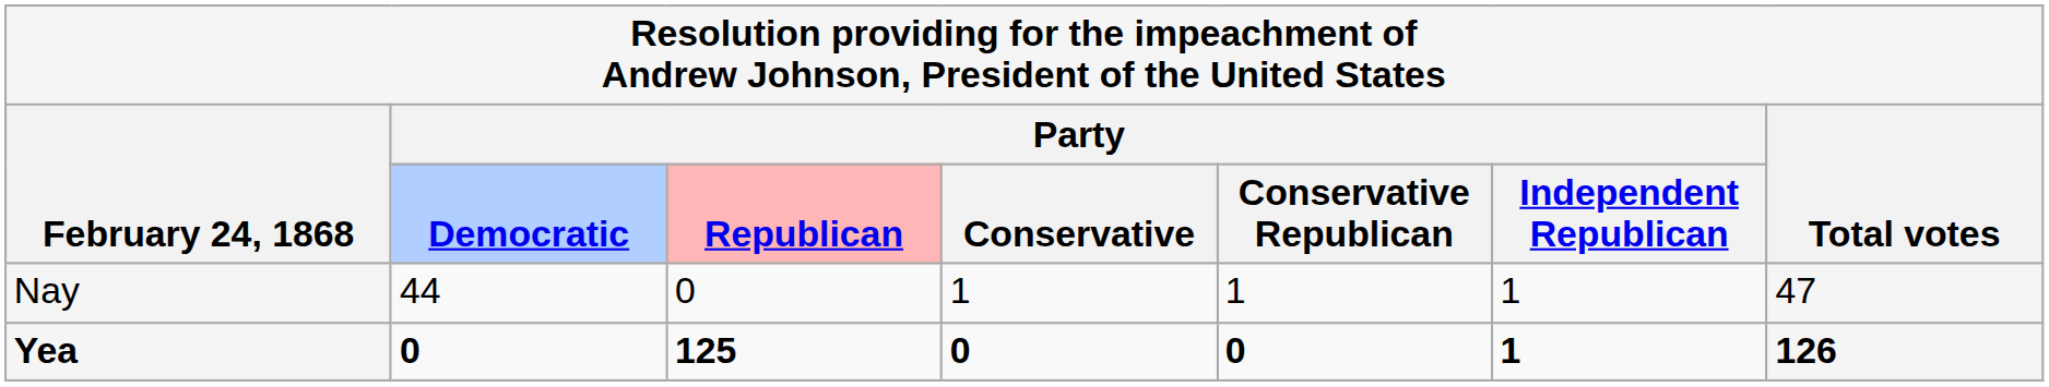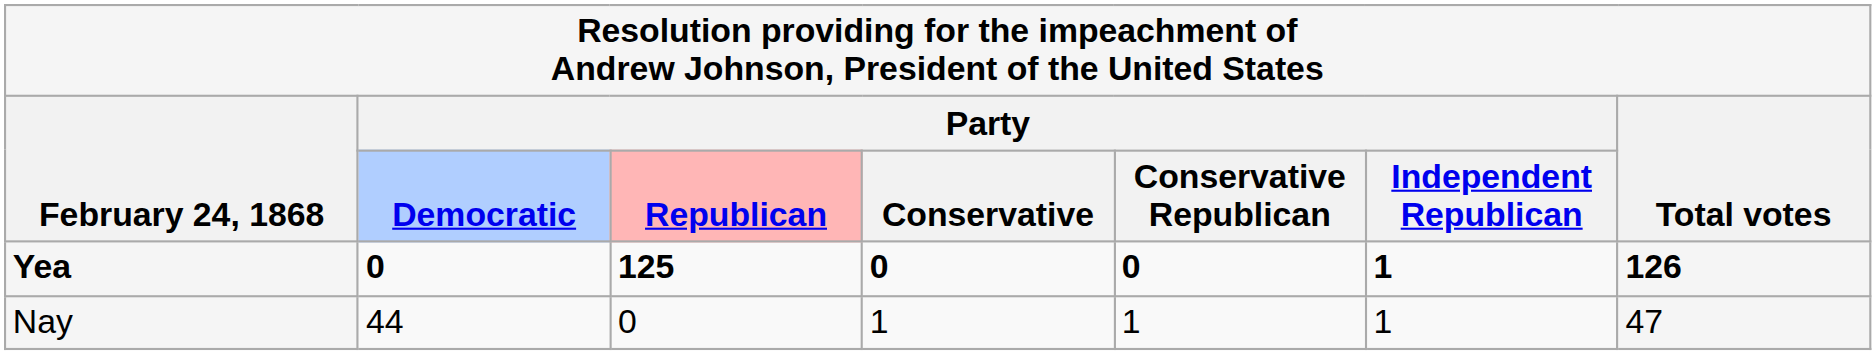rows swapped: Yea <-> Nay
